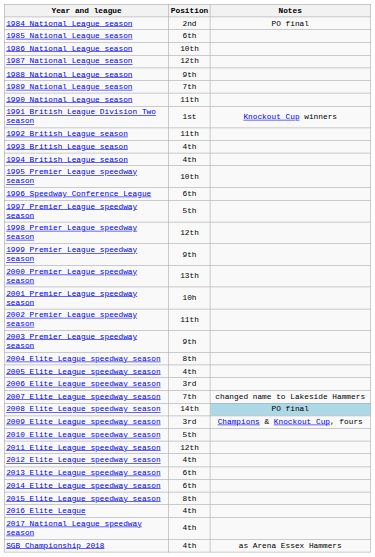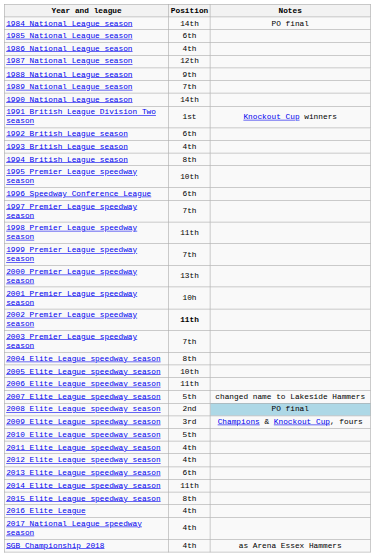1984 National League season | Position: 2nd -> 14th
1986 National League season | Position: 10th -> 4th
1990 National League season | Position: 11th -> 14th
1992 British League season | Position: 11th -> 6th
1994 British League season | Position: 4th -> 8th
1997 Premier League speedway season | Position: 5th -> 7th
1998 Premier League speedway season | Position: 12th -> 11th
1999 Premier League speedway season | Position: 9th -> 7th
2002 Premier League speedway season | Position: normal -> bold
2003 Premier League speedway season | Position: 9th -> 7th
2005 Elite League speedway season | Position: 4th -> 10th
2006 Elite League speedway season | Position: 3rd -> 11th
2007 Elite League speedway season | Position: 7th -> 5th
2008 Elite League speedway season | Position: 14th -> 2nd
2011 Elite League speedway season | Position: 12th -> 4th
2014 Elite League speedway season | Position: 6th -> 11th
